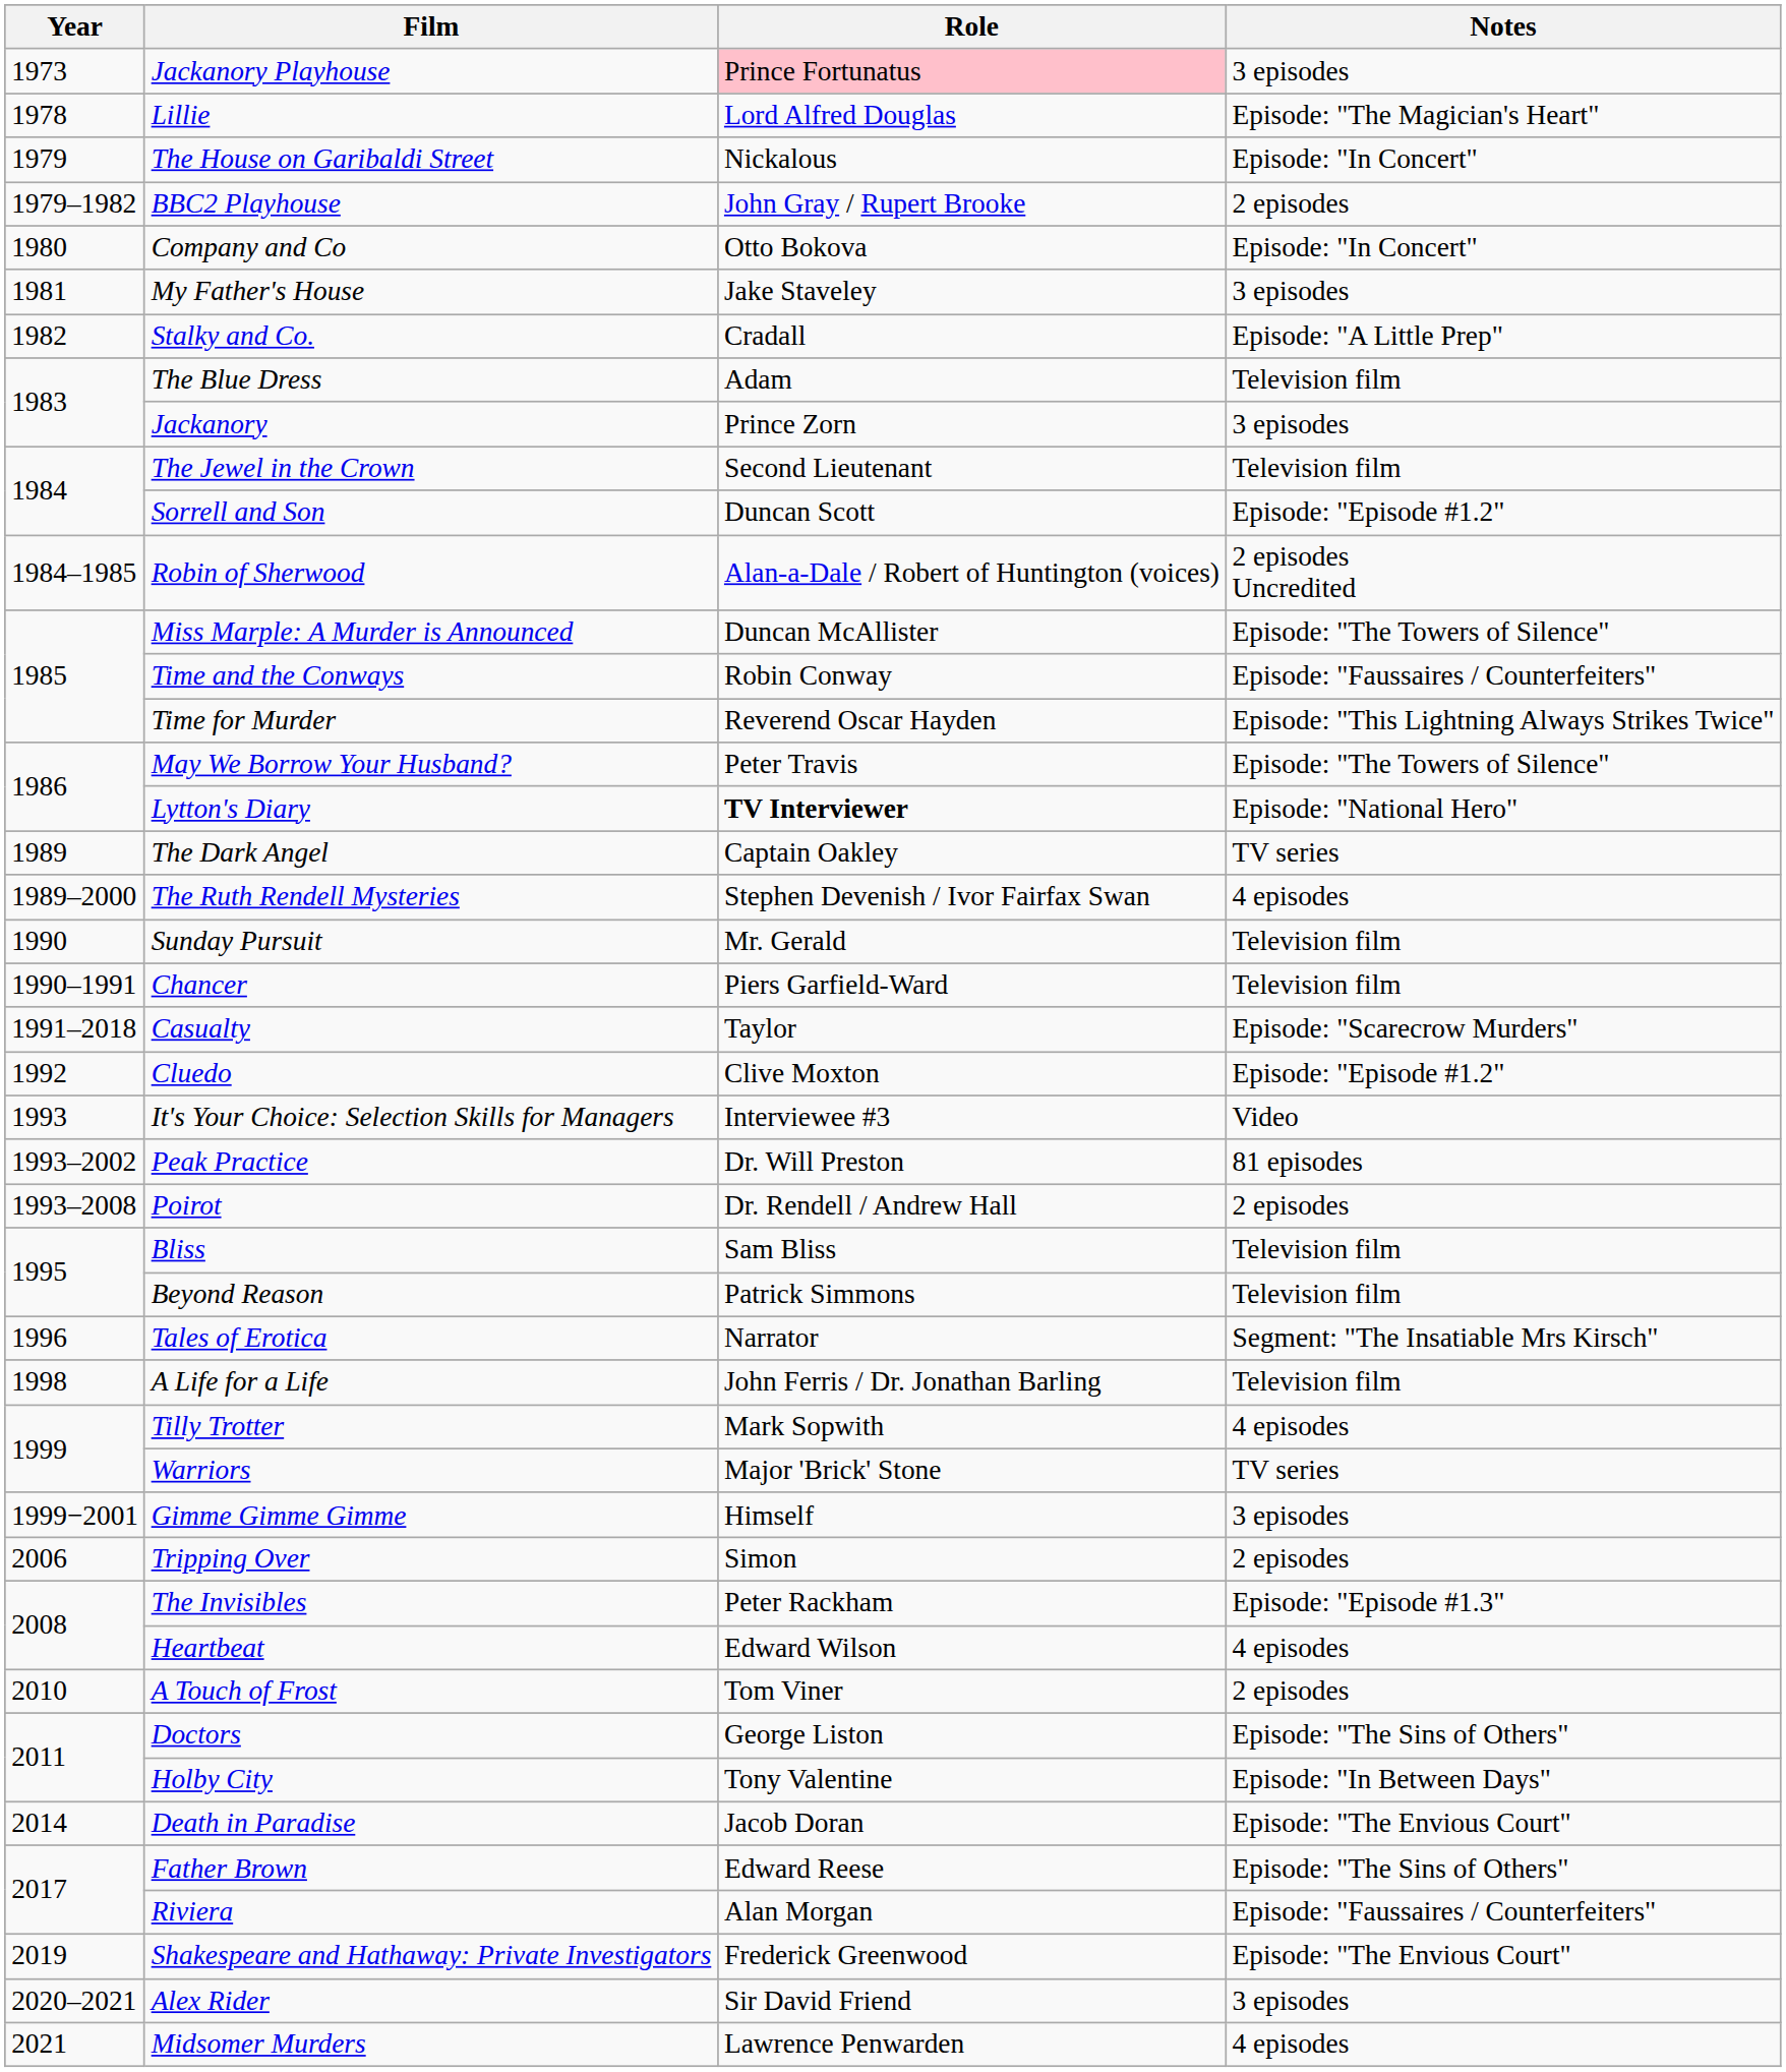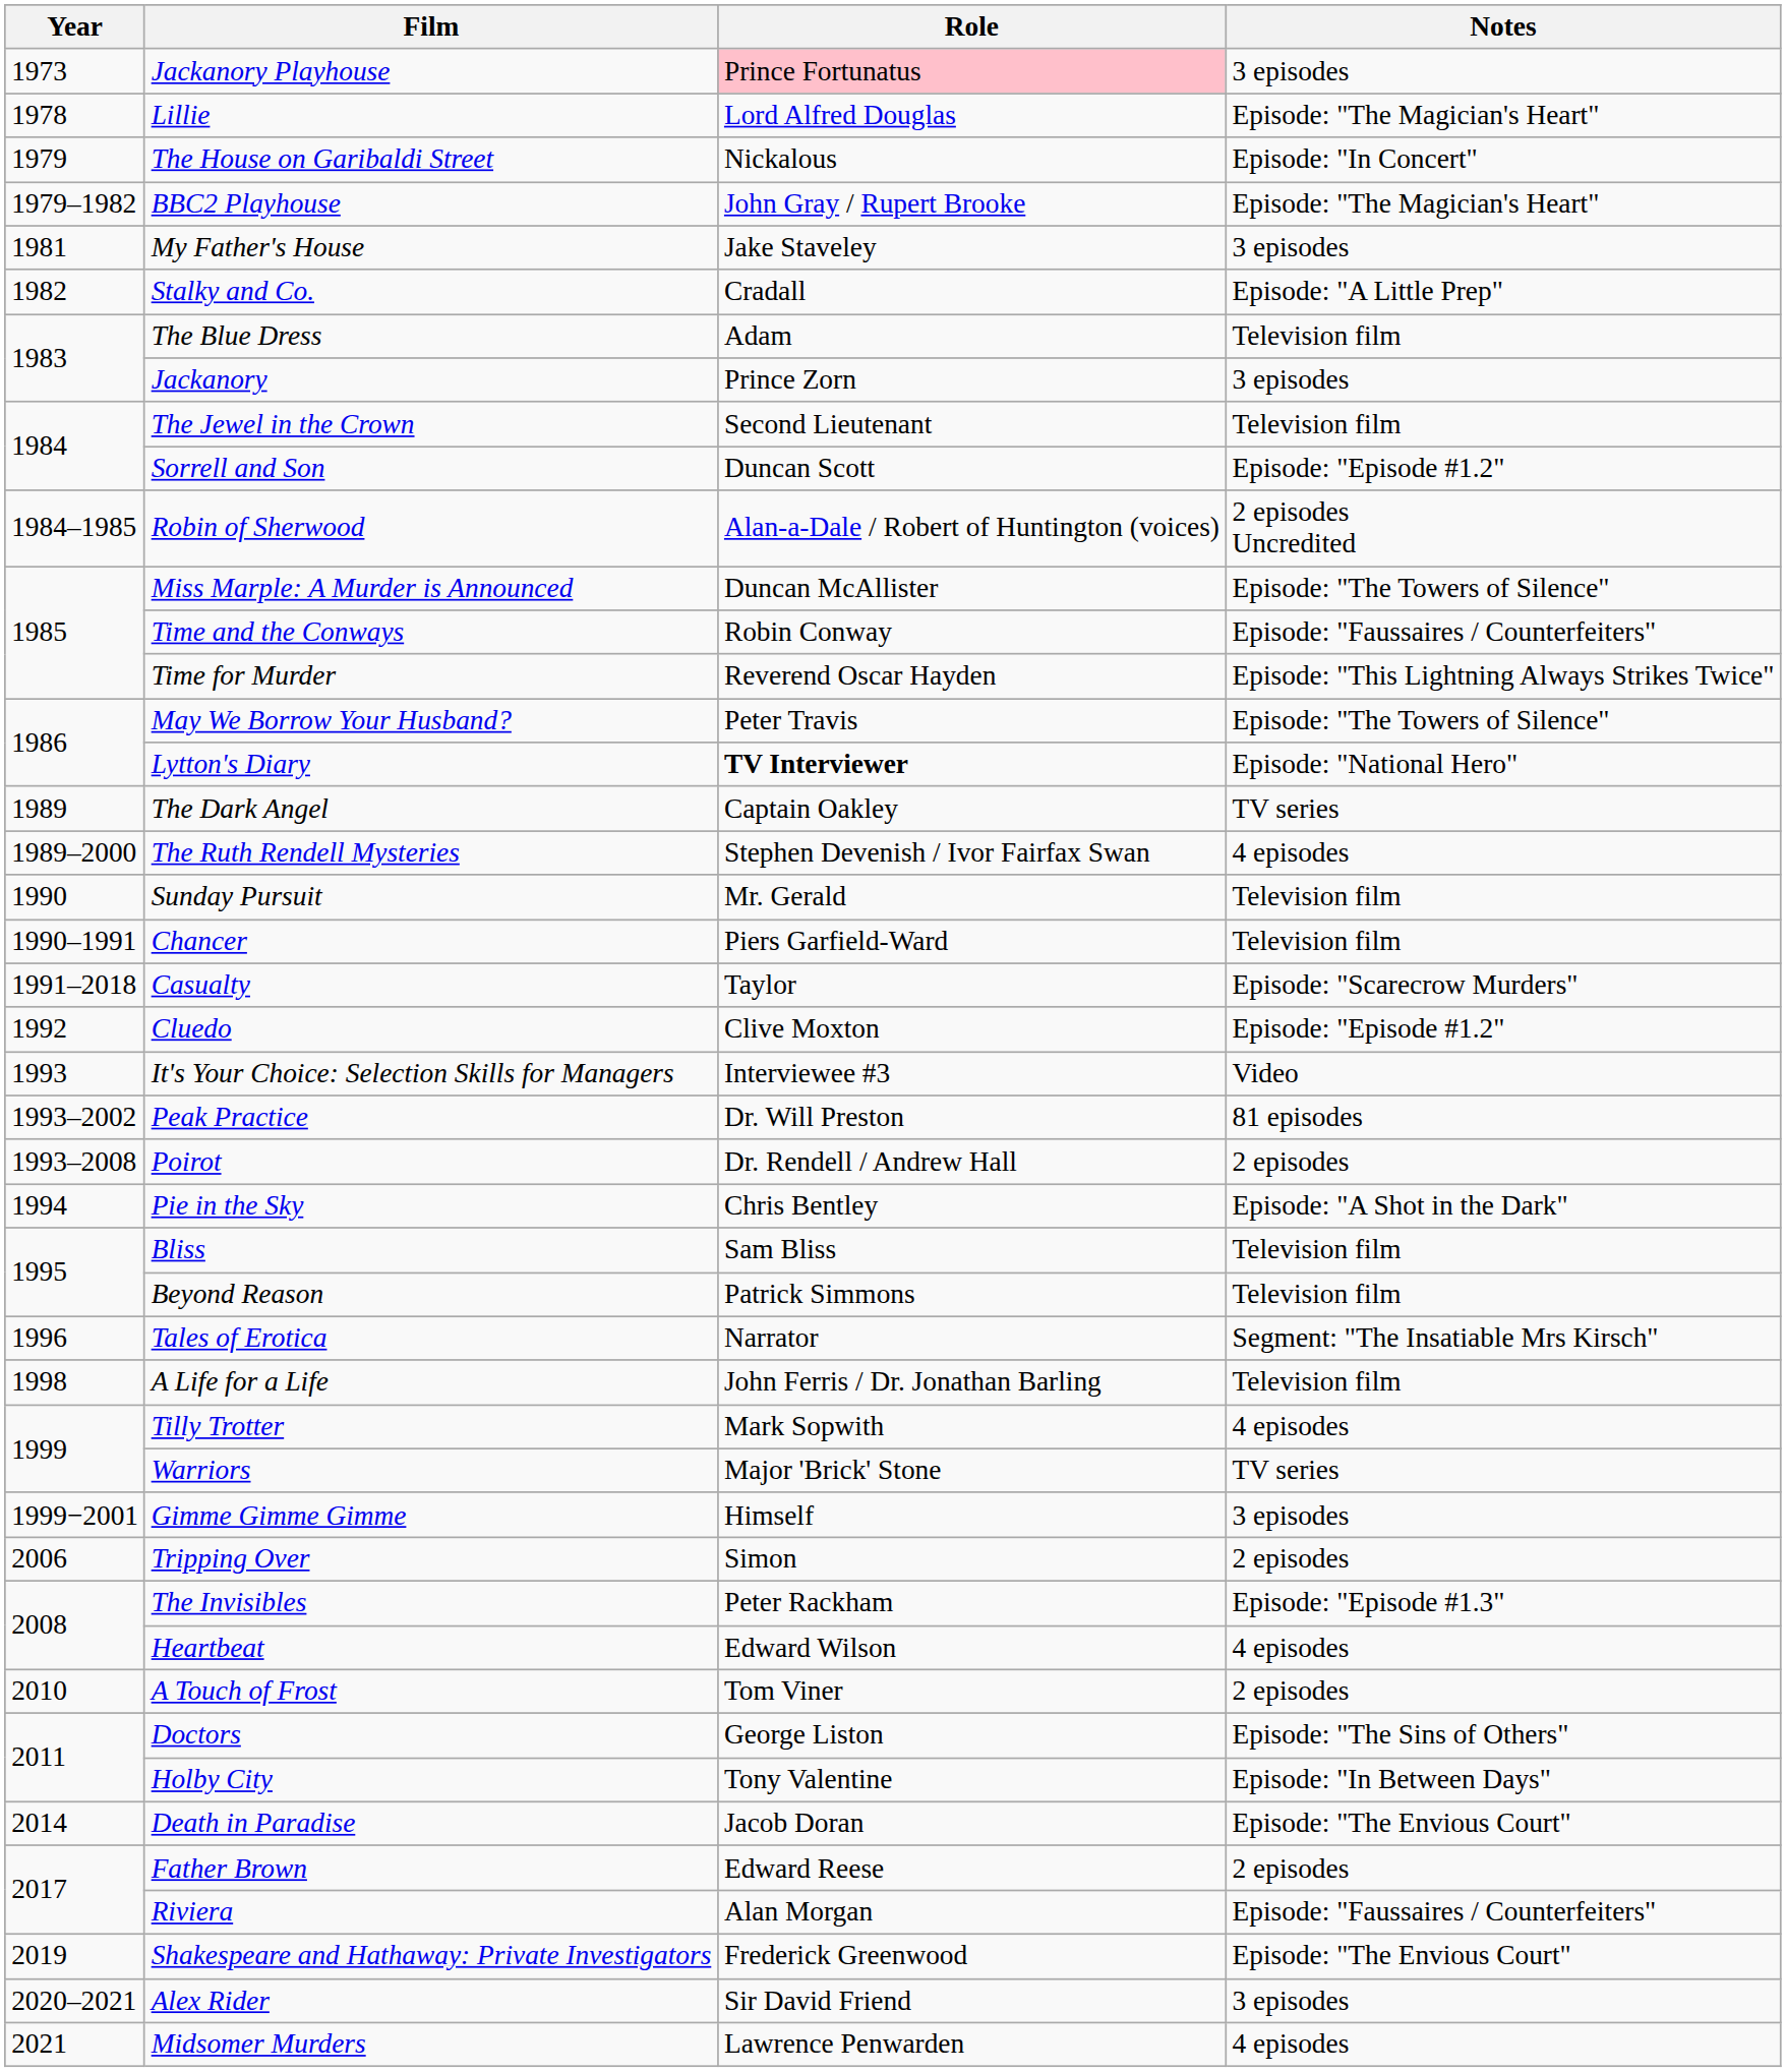BBC2 Playhouse | Notes: 2 episodes -> Episode: "The Magician's Heart"
- row: 1980 | Company and Co | Otto Bokova | Episode: "In Concert"
+ row: 1994 | Pie in the Sky | Chris Bentley | Episode: "A Shot in the Dark"
Father Brown | Notes: Episode: "The Sins of Others" -> 2 episodes
